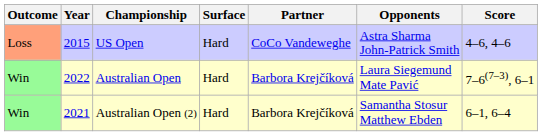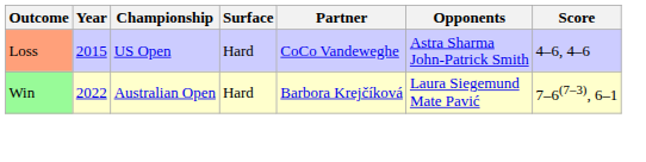- row: Win | 2021 | Australian Open (2) | Hard | Barbora Krejčíková | Samantha Stosur Matthew Ebden | 6–1, 6–4
